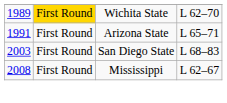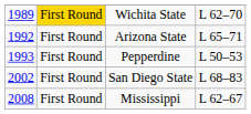Arizona State | column 1: 1991 -> 1992
+ row: 1993 | First Round | Pepperdine | L 50–53
San Diego State | column 1: 2003 -> 2002
